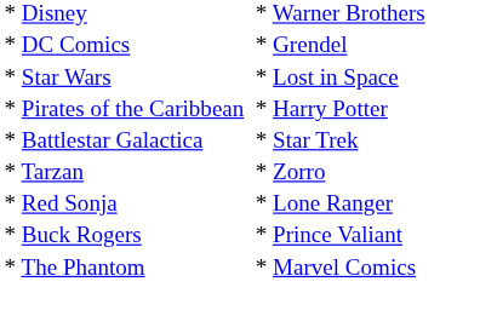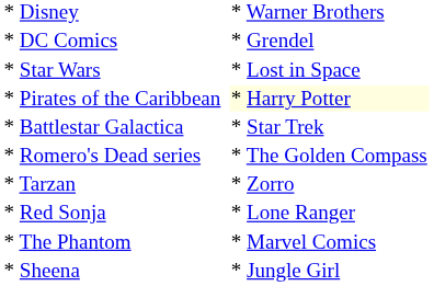* Pirates of the Caribbean | column 3: no background -> lightyellow background
+ row: * Romero's Dead series | * The Golden Compass
- row: * Buck Rogers | * Prince Valiant
+ row: * Sheena | * Jungle Girl
